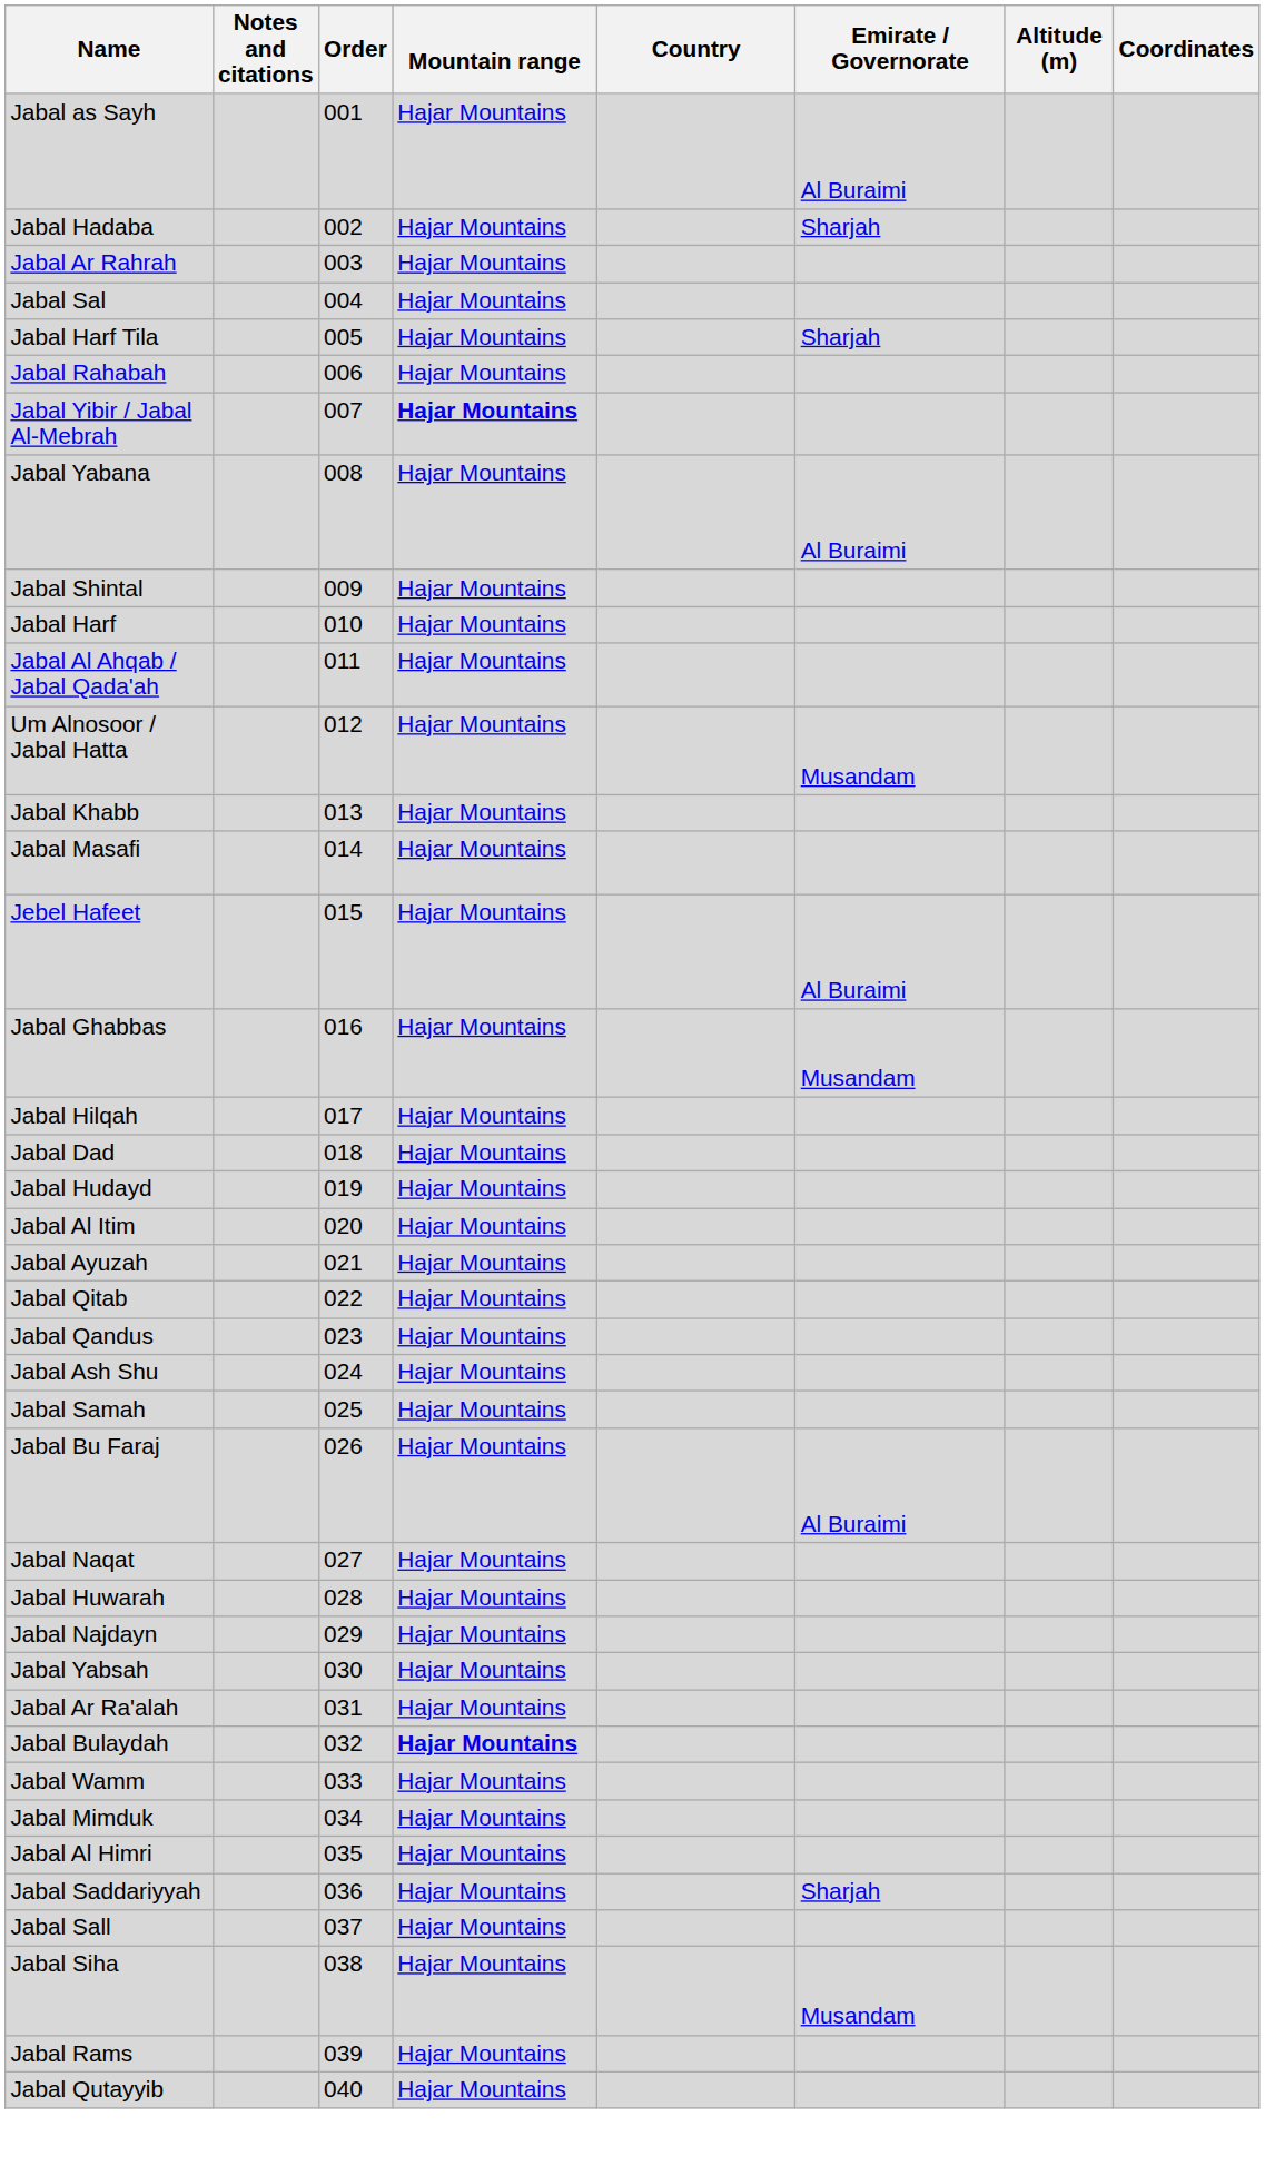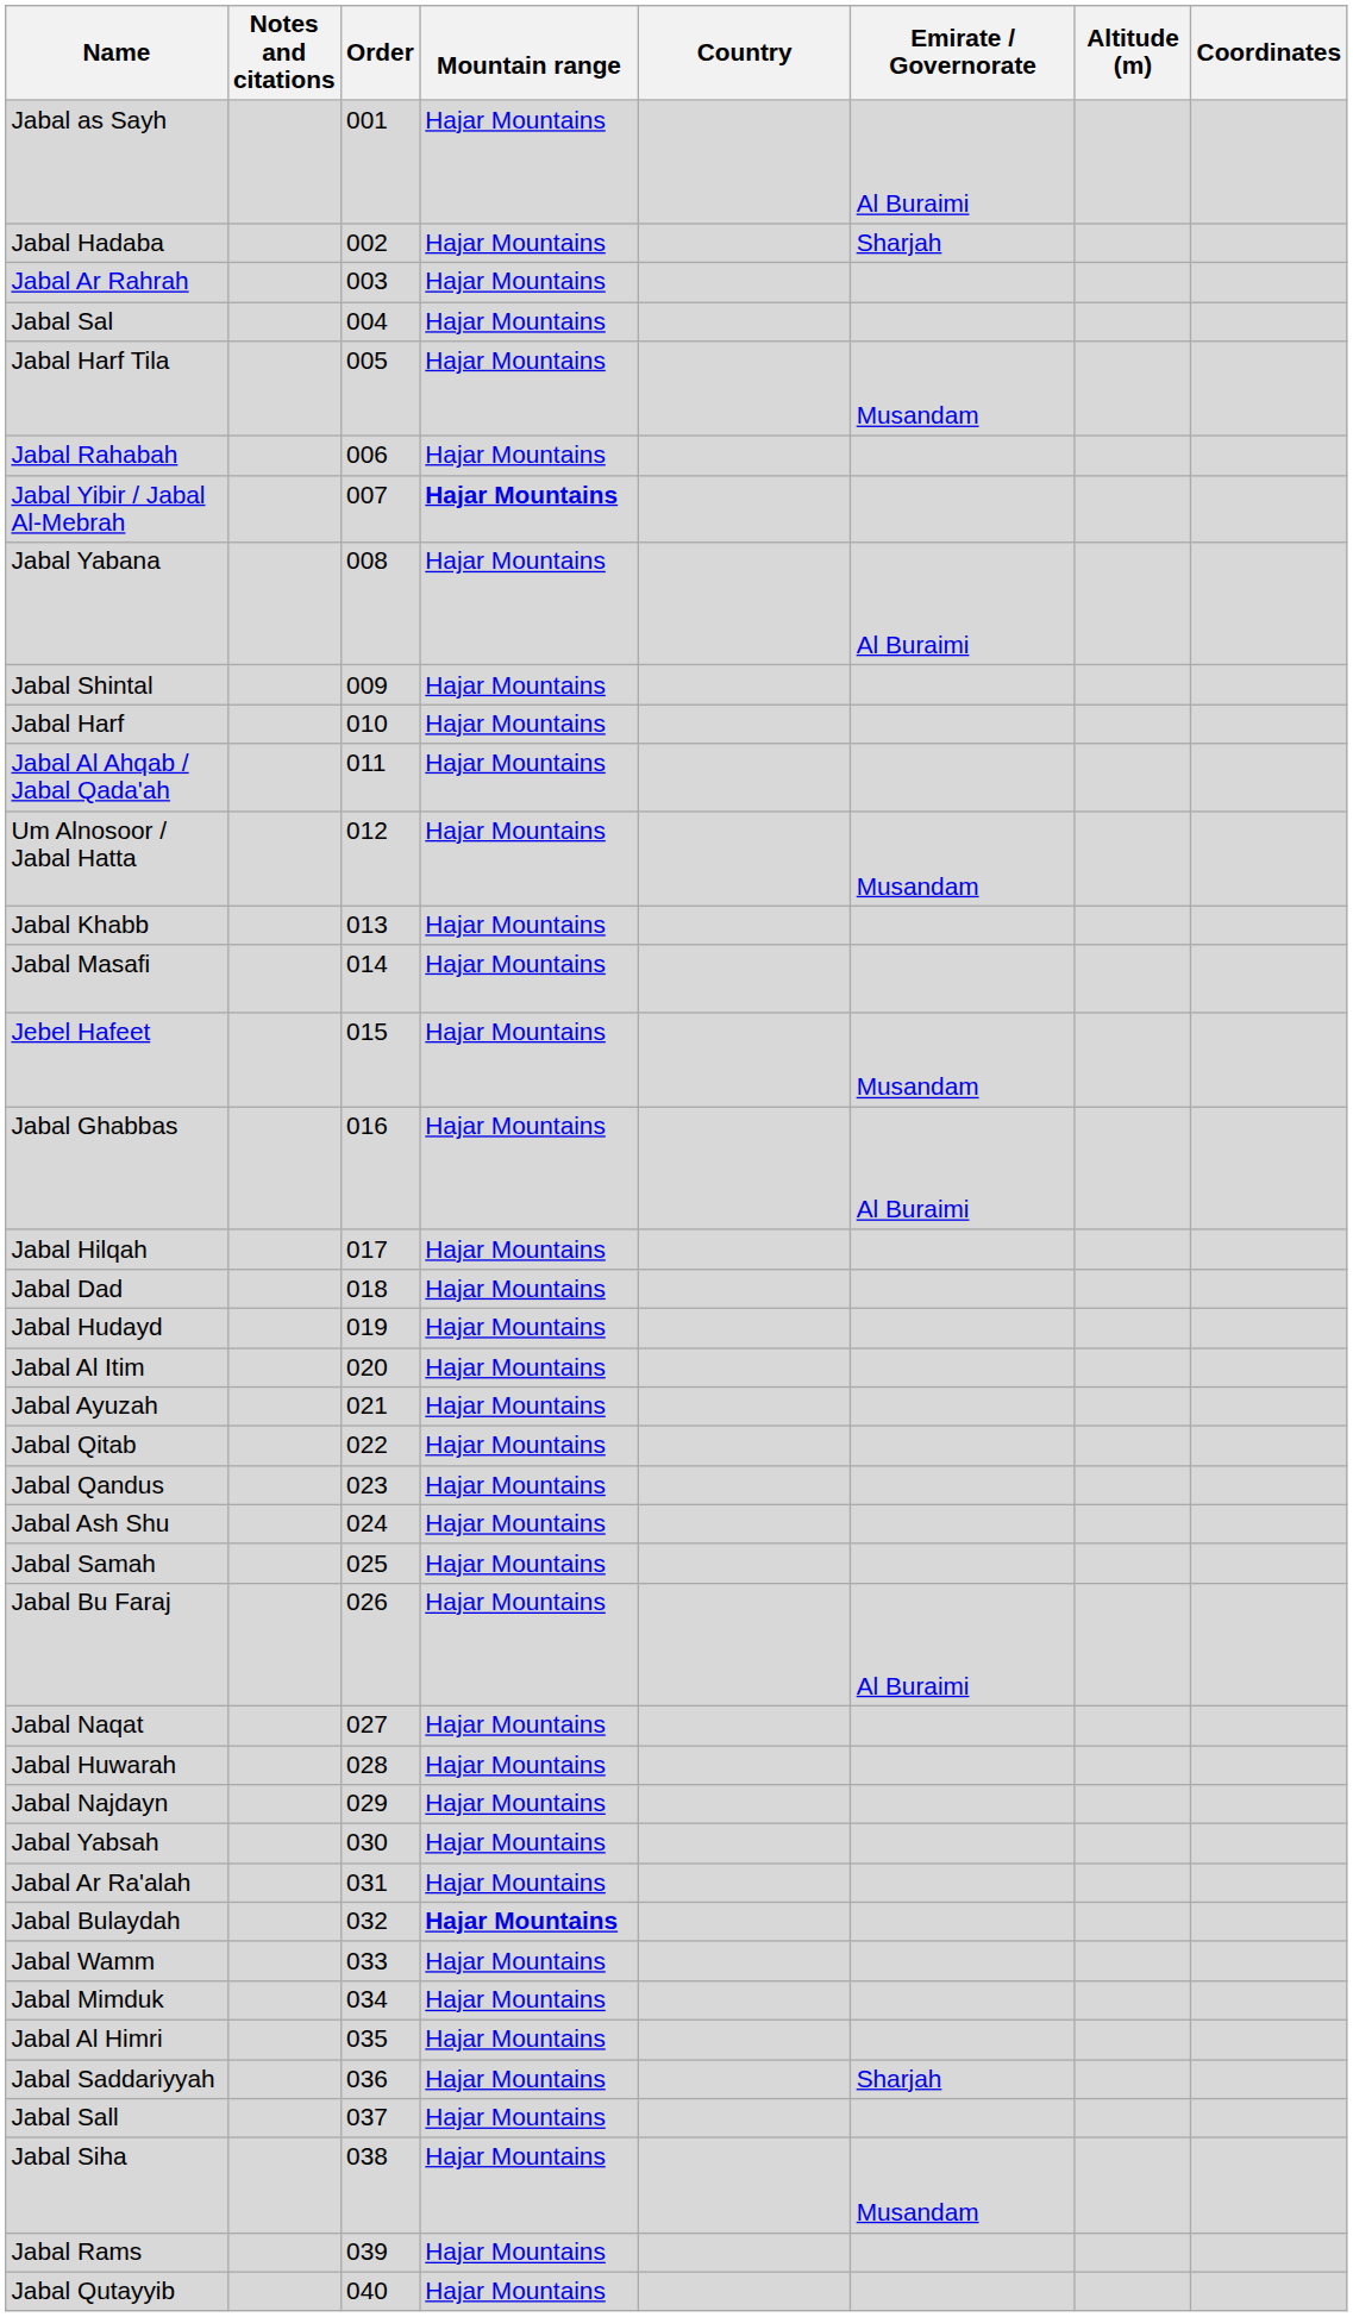Jabal Harf Tila | Emirate / Governorate: Sharjah -> Musandam
Jebel Hafeet | Emirate / Governorate: Al Buraimi -> Musandam
Jabal Ghabbas | Emirate / Governorate: Musandam -> Al Buraimi
